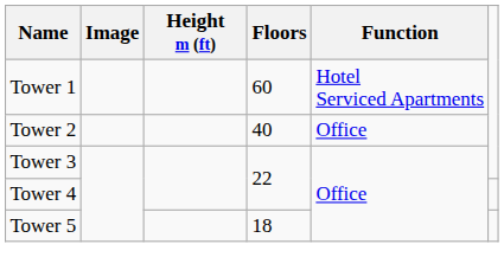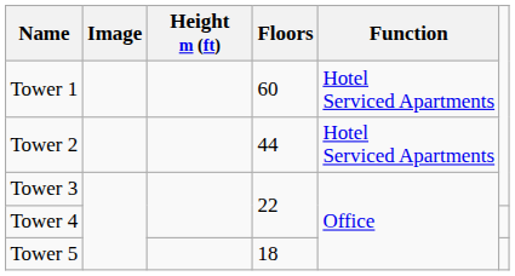Tower 2 | Floors: 40 -> 44
Tower 2 | Function: Office -> Hotel Serviced Apartments
